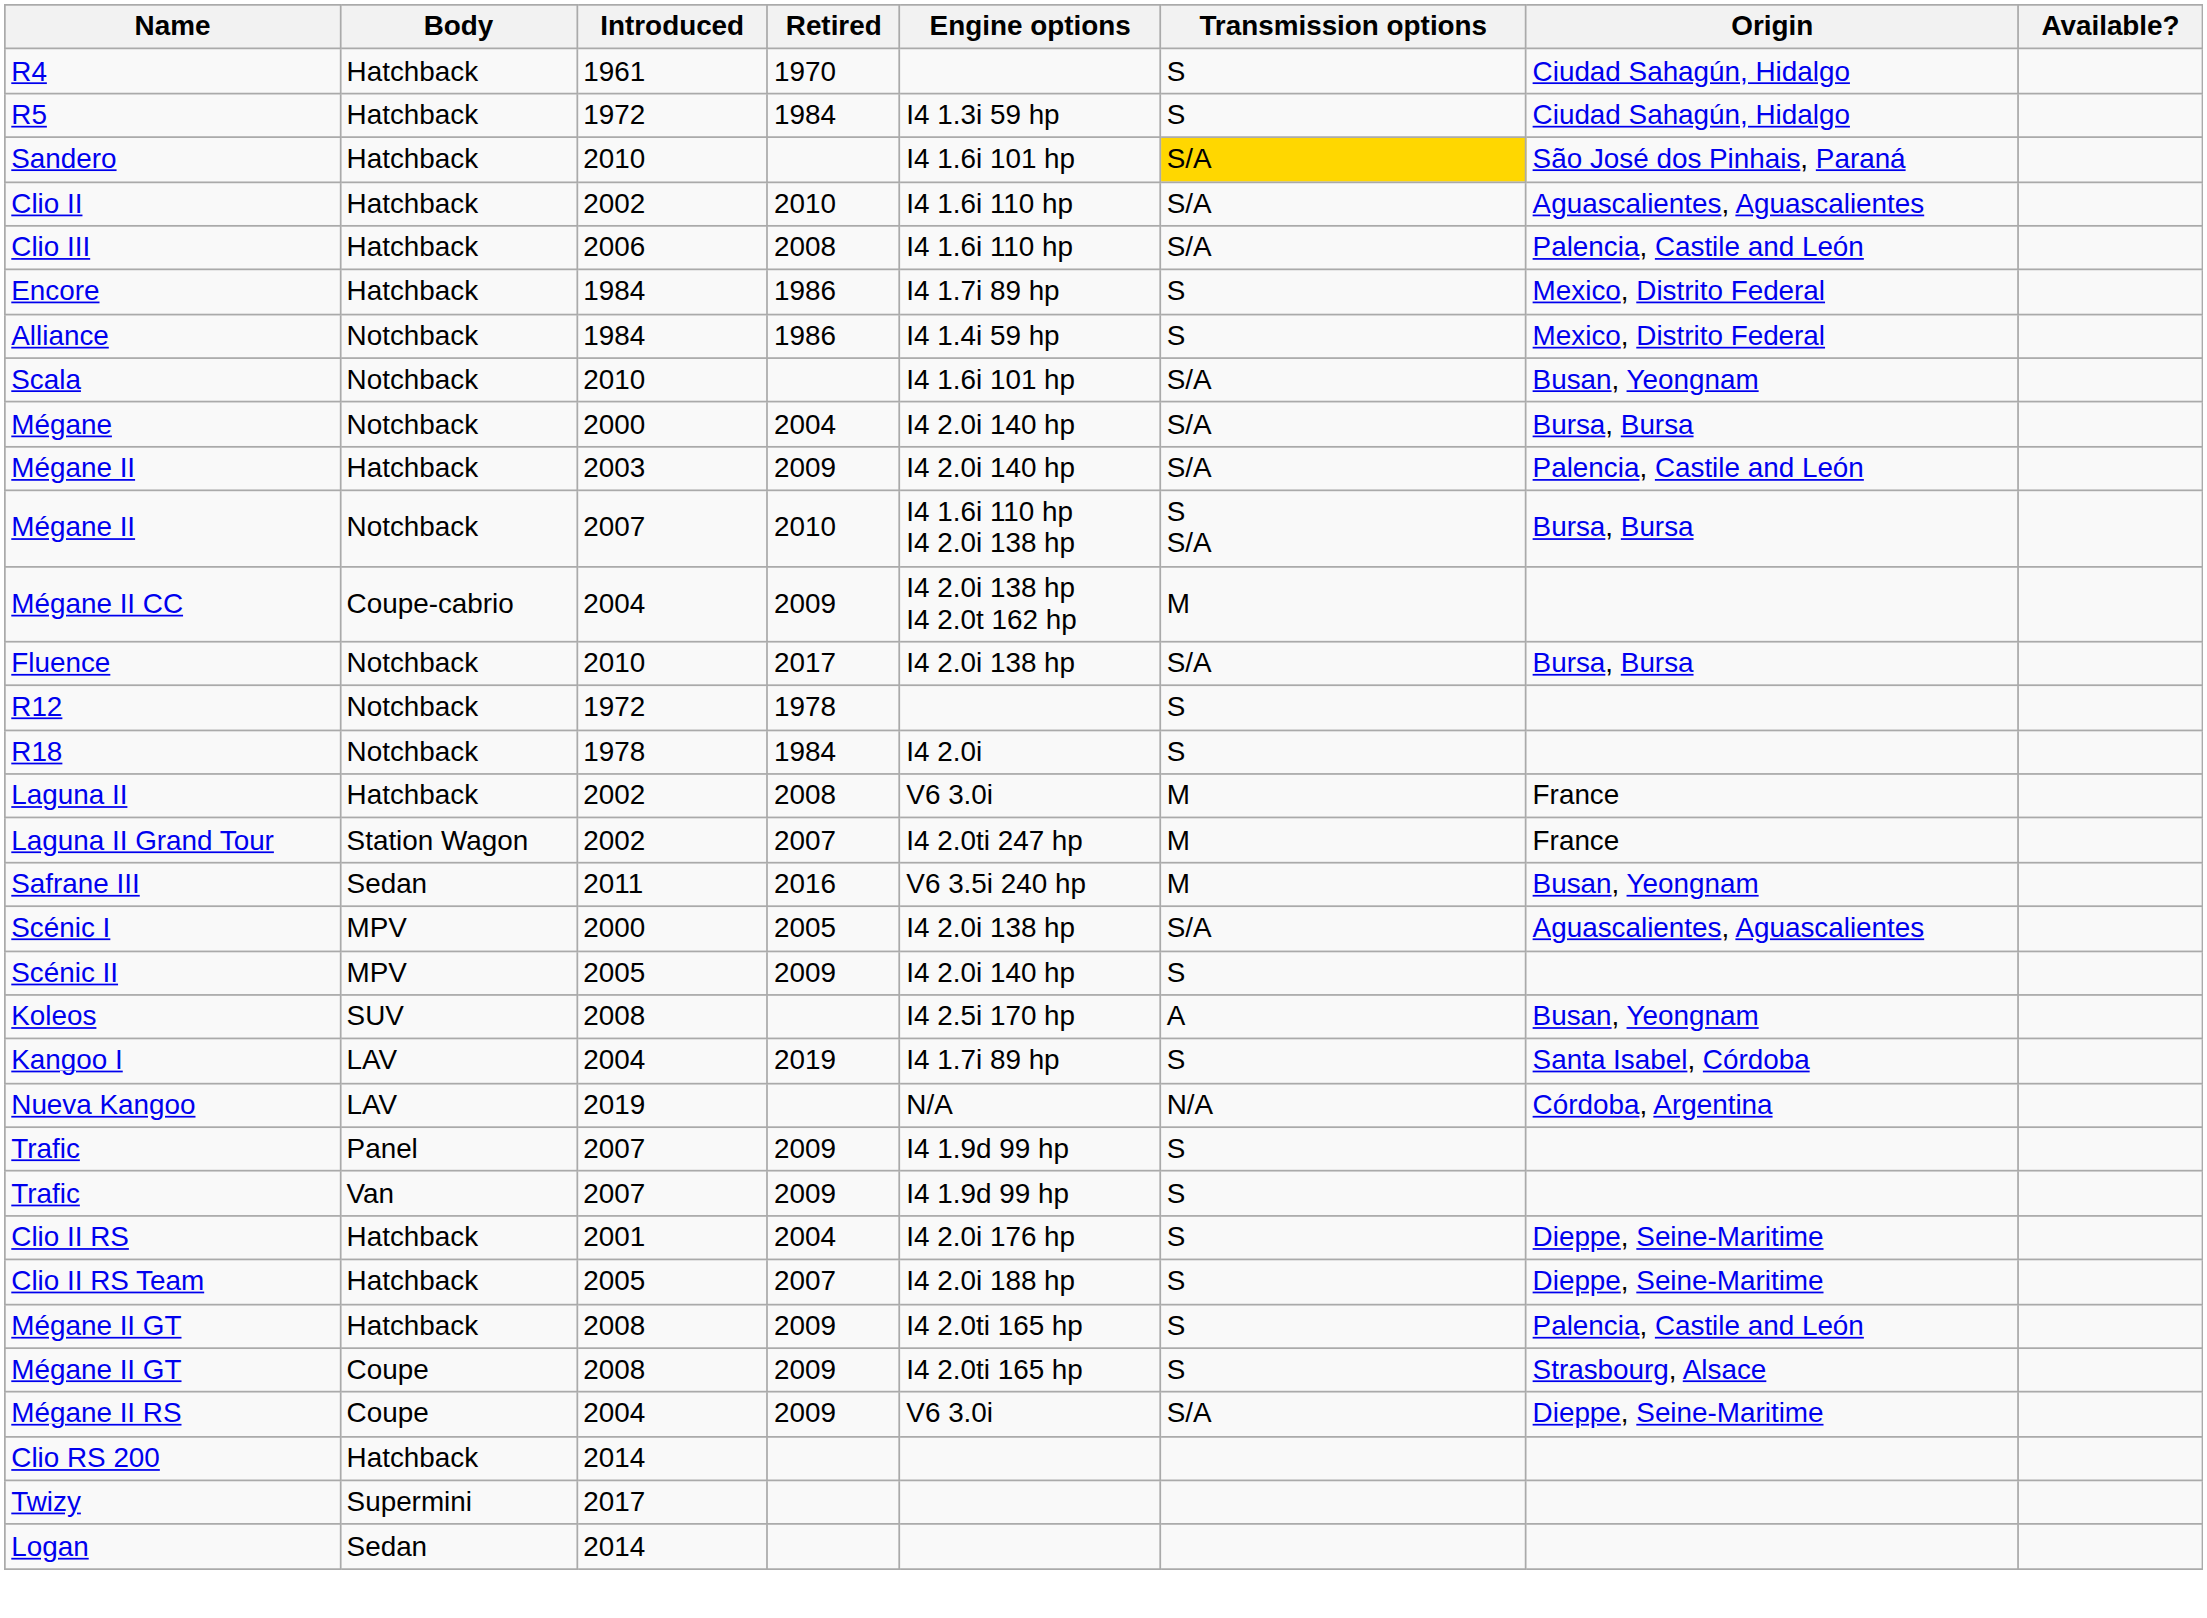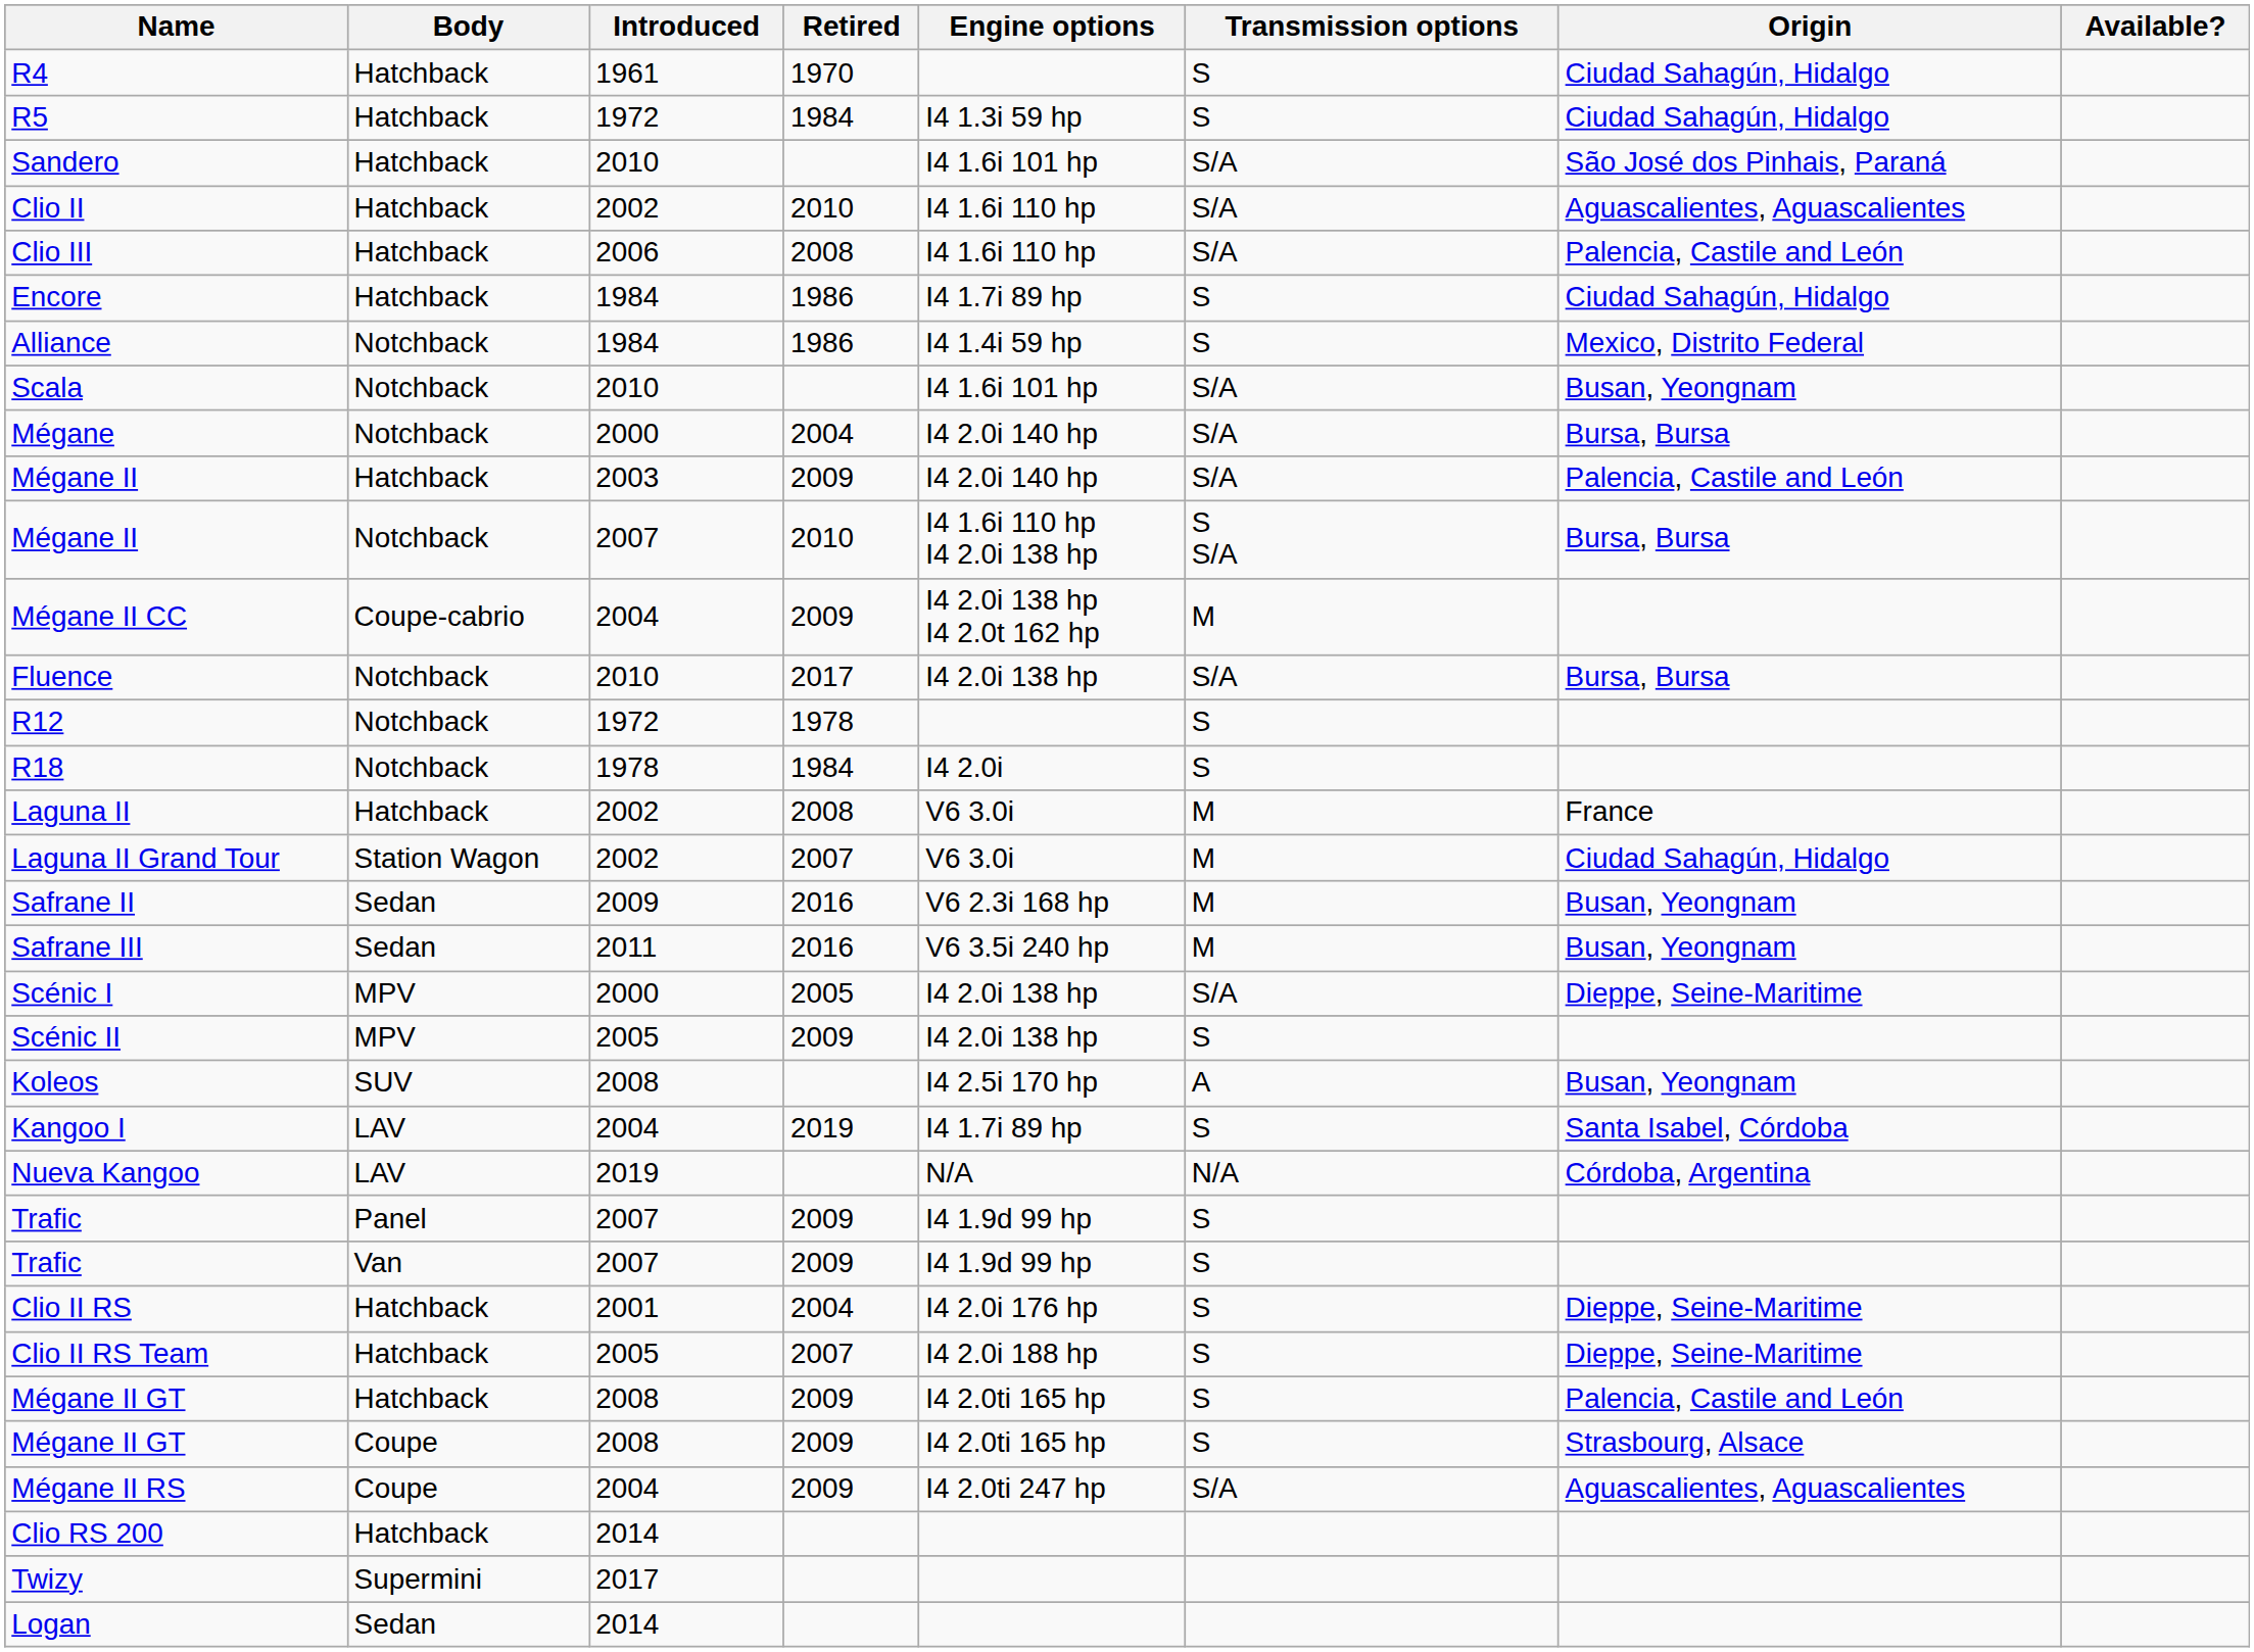Sandero | Transmission options: gold background -> no background
Encore | Origin: Mexico, Distrito Federal -> Ciudad Sahagún, Hidalgo
Laguna II Grand Tour | Engine options: I4 2.0ti 247 hp -> V6 3.0i
Laguna II Grand Tour | Origin: France -> Ciudad Sahagún, Hidalgo
+ row: Safrane II | Sedan | 2009 | 2016 | V6 2.3i 168 hp | M | Busan, Yeongnam
Scénic I | Origin: Aguascalientes, Aguascalientes -> Dieppe, Seine-Maritime
Scénic II | Engine options: I4 2.0i 140 hp -> I4 2.0i 138 hp
Mégane II RS | Engine options: V6 3.0i -> I4 2.0ti 247 hp
Mégane II RS | Origin: Dieppe, Seine-Maritime -> Aguascalientes, Aguascalientes
